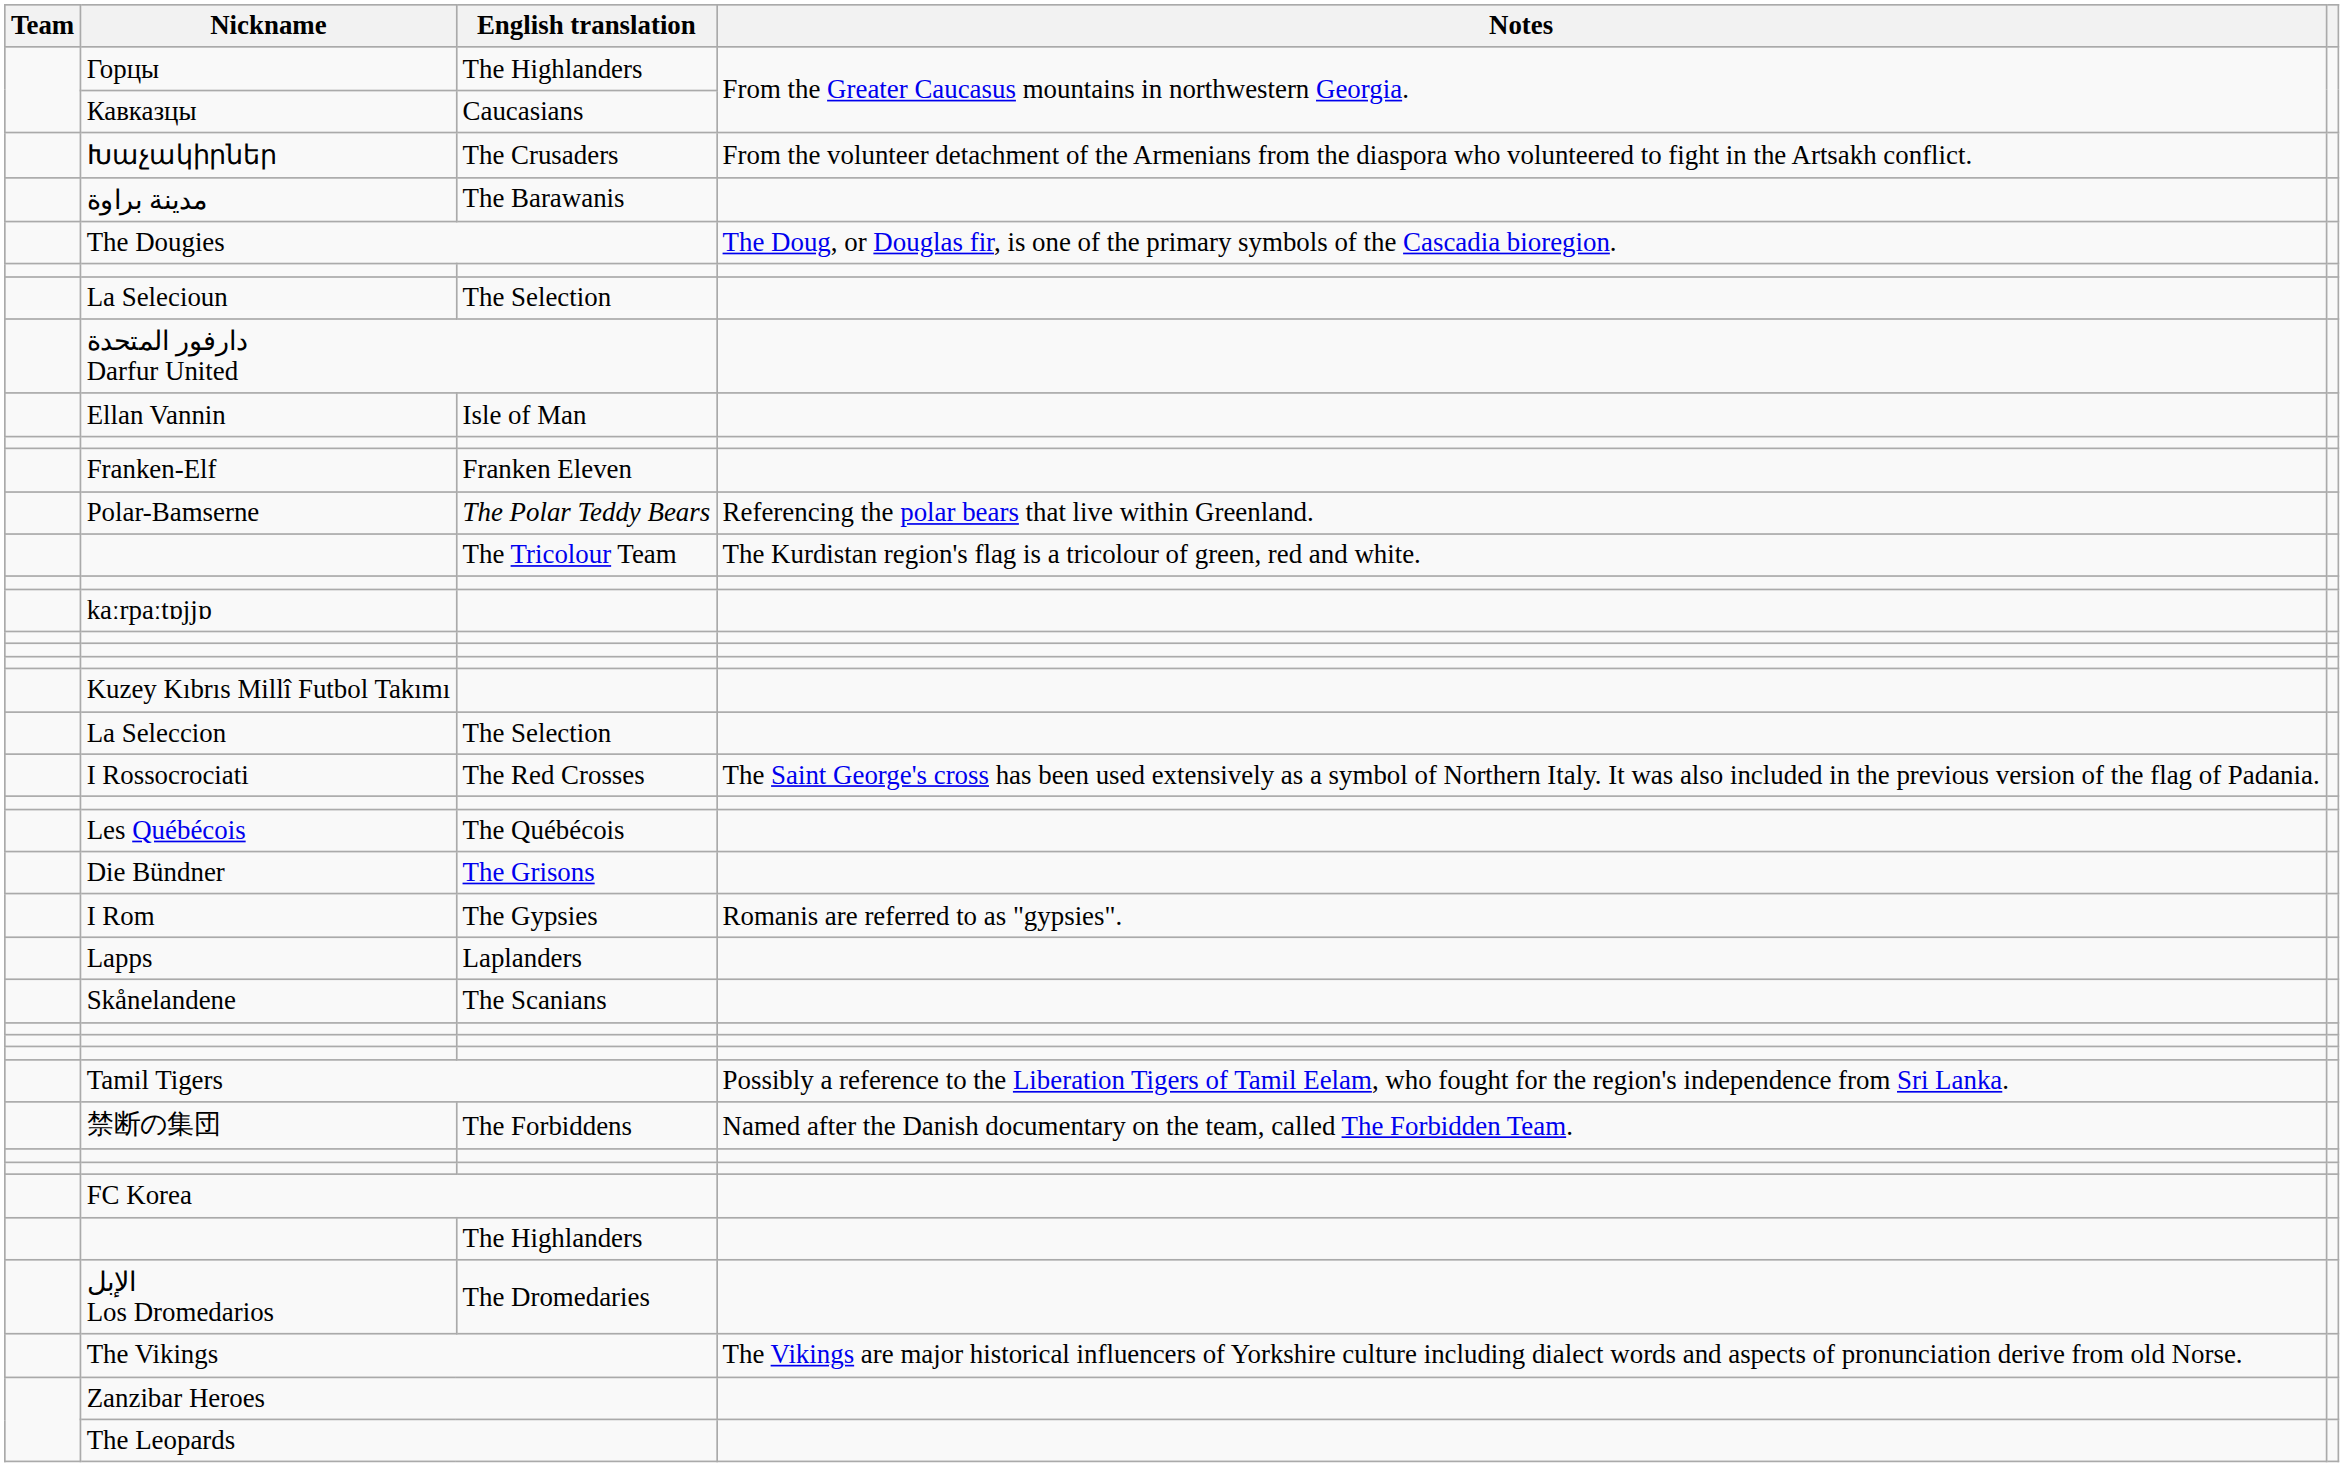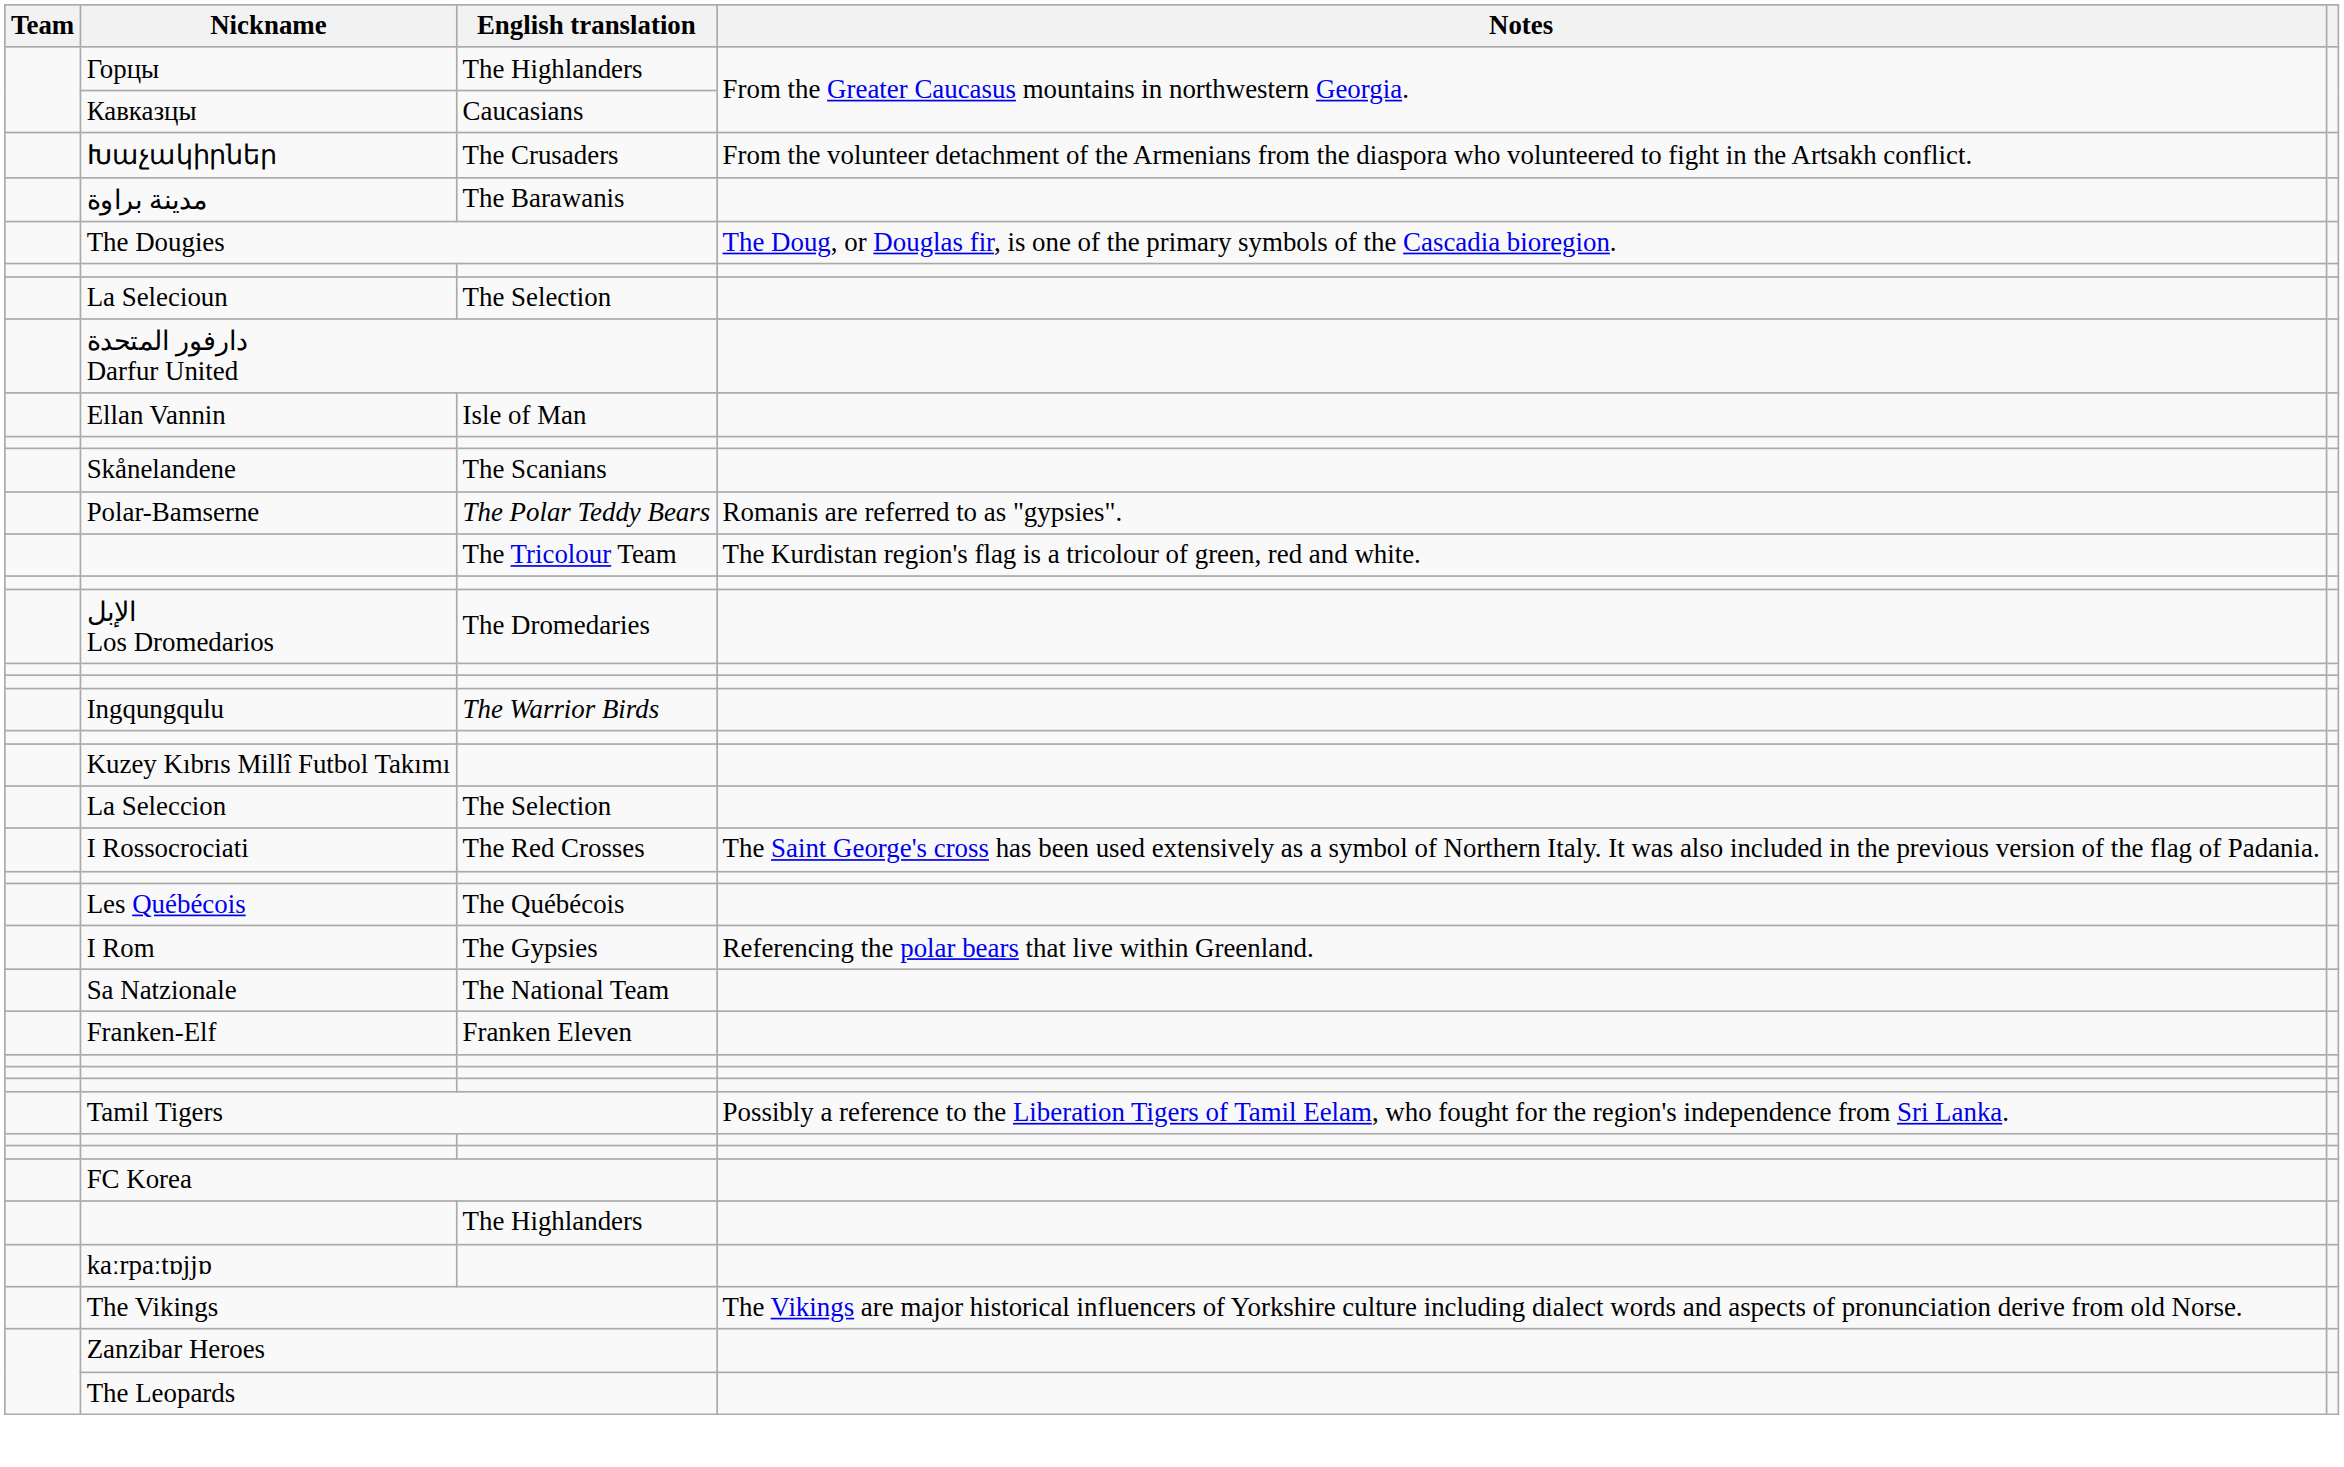rows swapped: Franken-Elf <-> Skånelandene
Polar-Bamserne | Notes: Referencing the polar bears that live within Greenland. -> Romanis are referred to as "gypsies".
rows swapped: kaːrpaːtɒjjɒ <-> الإبل Los Dromedarios
+ row: Ingqungqulu | The Warrior Birds
- row: Die Bündner | The Grisons
I Rom | Notes: Romanis are referred to as "gypsies". -> Referencing the polar bears that live within Greenland.
- row: Lapps | Laplanders
+ row: Sa Natzionale | The National Team
- row: 禁断の集団 | The Forbiddens | Named after the Danish documentary on the team, called The Forbidden Team.
